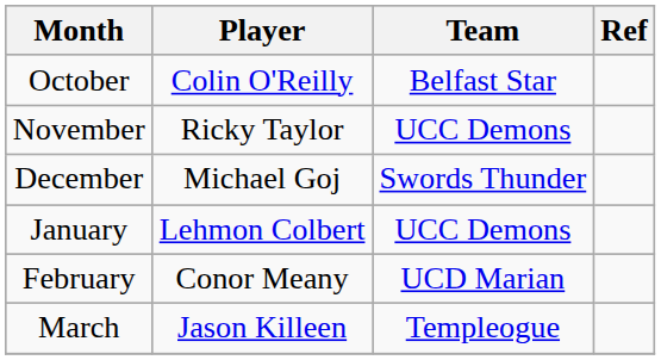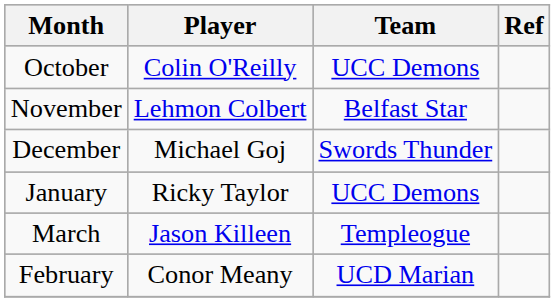October | Team: Belfast Star -> UCC Demons
November | Player: Ricky Taylor -> Lehmon Colbert
November | Team: UCC Demons -> Belfast Star
January | Player: Lehmon Colbert -> Ricky Taylor
rows swapped: February <-> March
